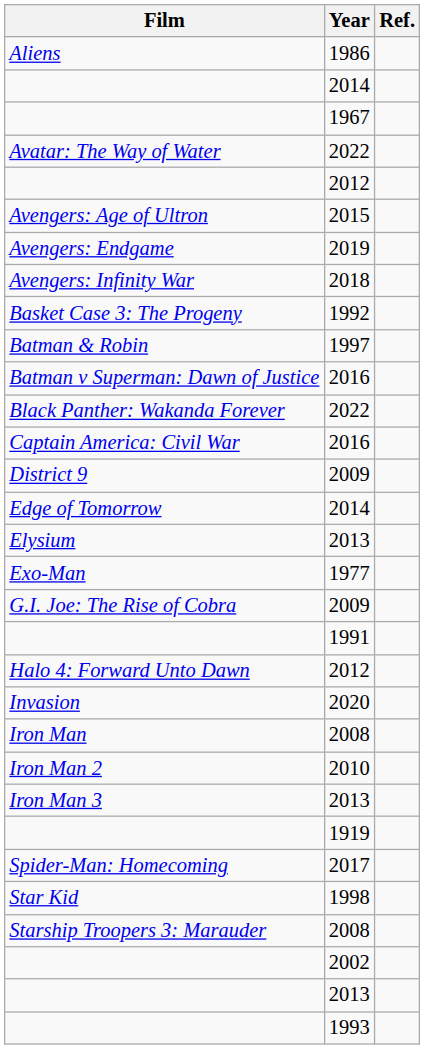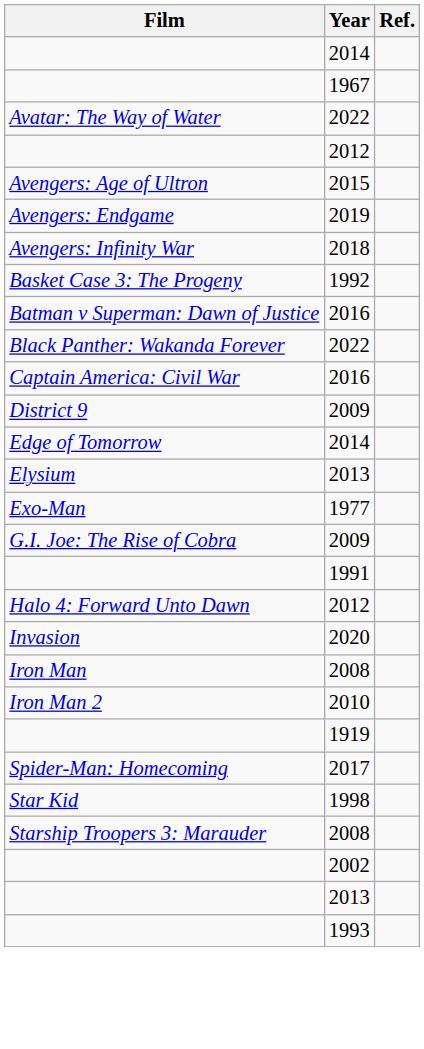- row: Aliens | 1986
- row: Batman & Robin | 1997
- row: Iron Man 3 | 2013
